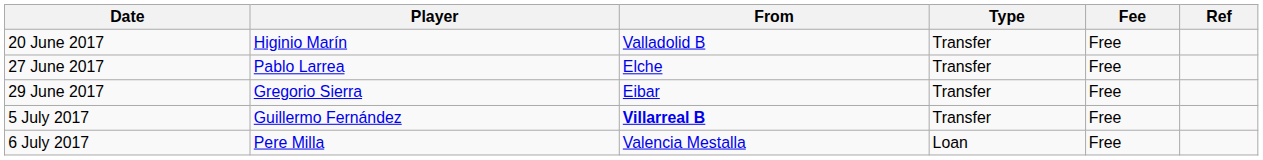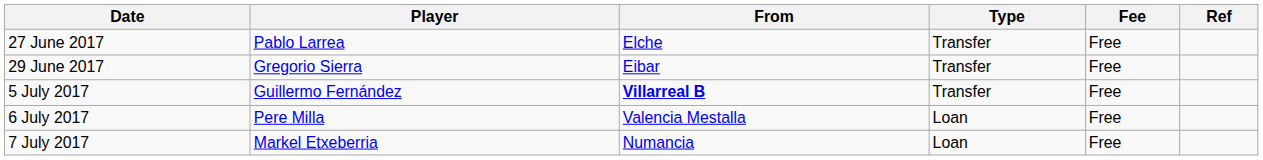- row: 20 June 2017 | Higinio Marín | Valladolid B | Transfer | Free
+ row: 7 July 2017 | Markel Etxeberria | Numancia | Loan | Free
